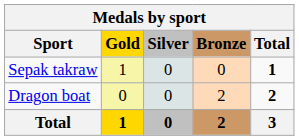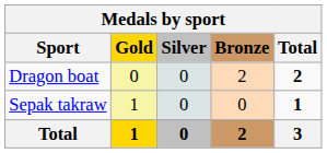rows swapped: Sepak takraw <-> Dragon boat
